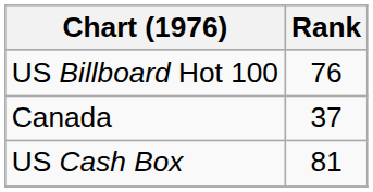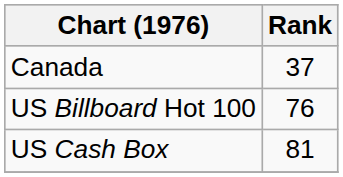rows swapped: Canada <-> US Billboard Hot 100
